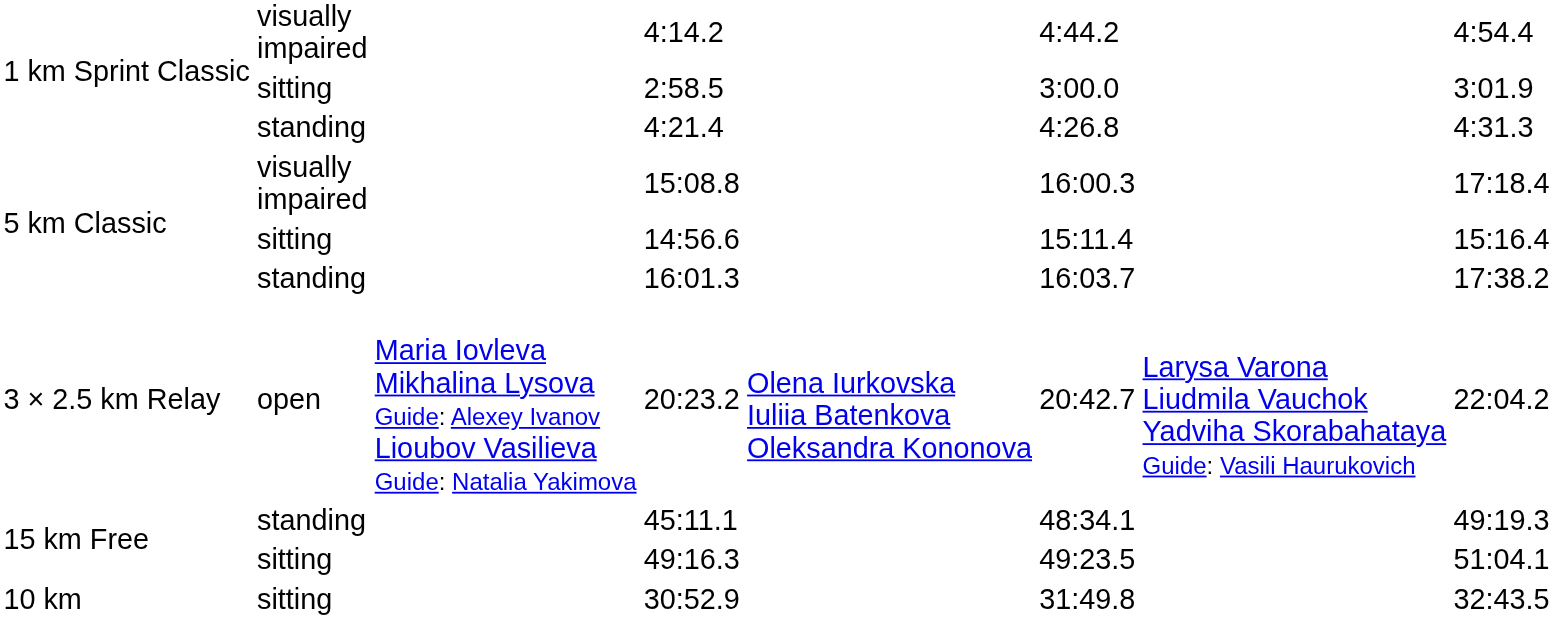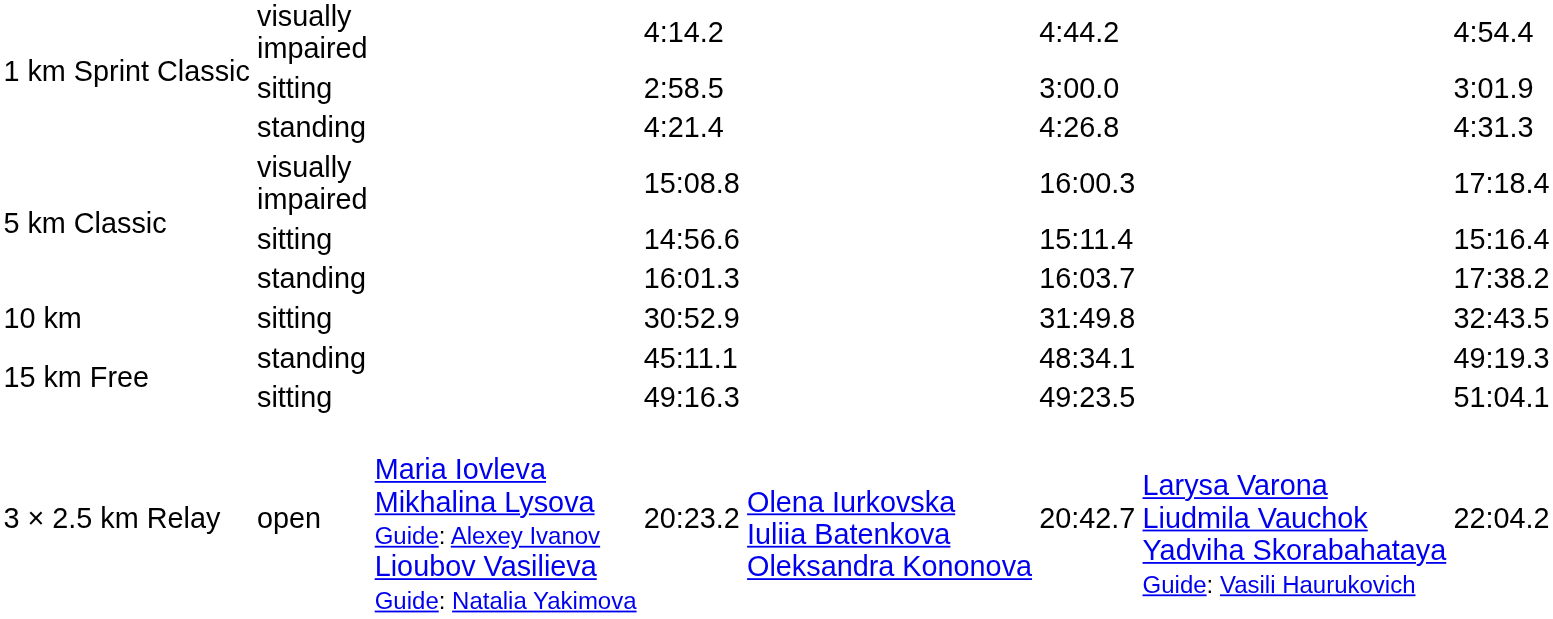rows swapped: 30:52.9 <-> 20:23.2
